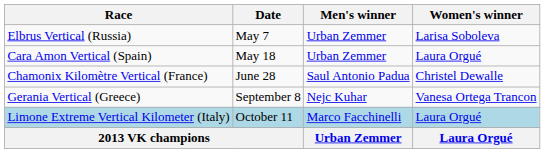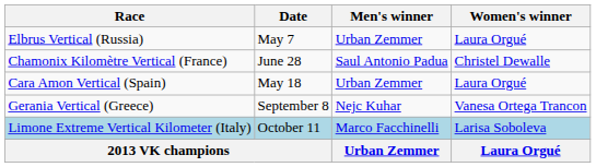Elbrus Vertical (Russia) | Women's winner: Larisa Soboleva -> Laura Orgué
rows swapped: Cara Amon Vertical (Spain) <-> Chamonix Kilomètre Vertical (France)
Limone Extreme Vertical Kilometer (Italy) | Women's winner: Laura Orgué -> Larisa Soboleva
